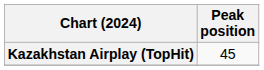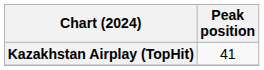Kazakhstan Airplay (TopHit) | Peak position: 45 -> 41
